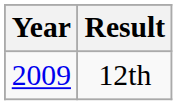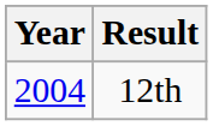12th | Year: 2009 -> 2004
